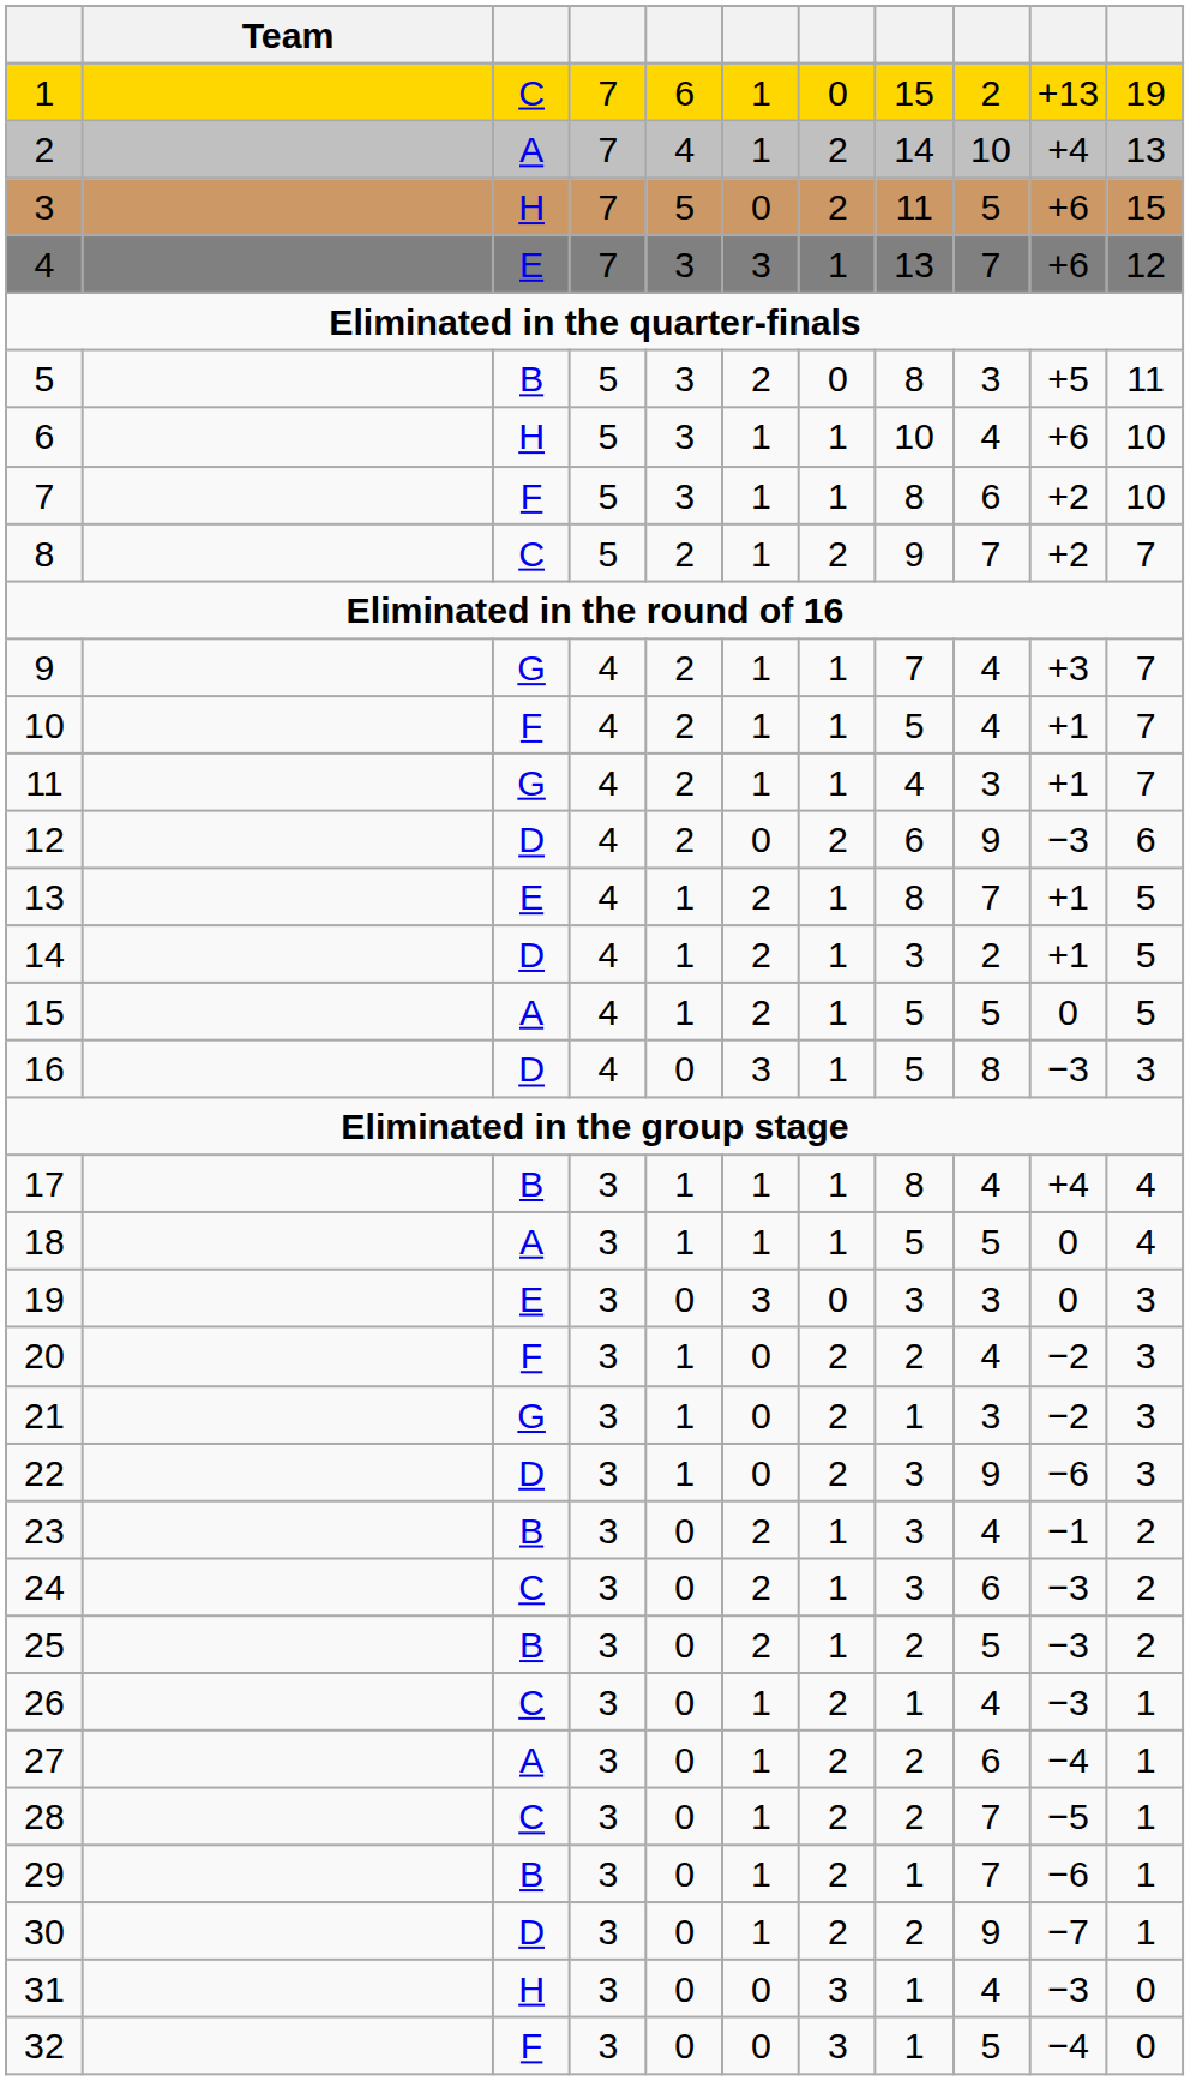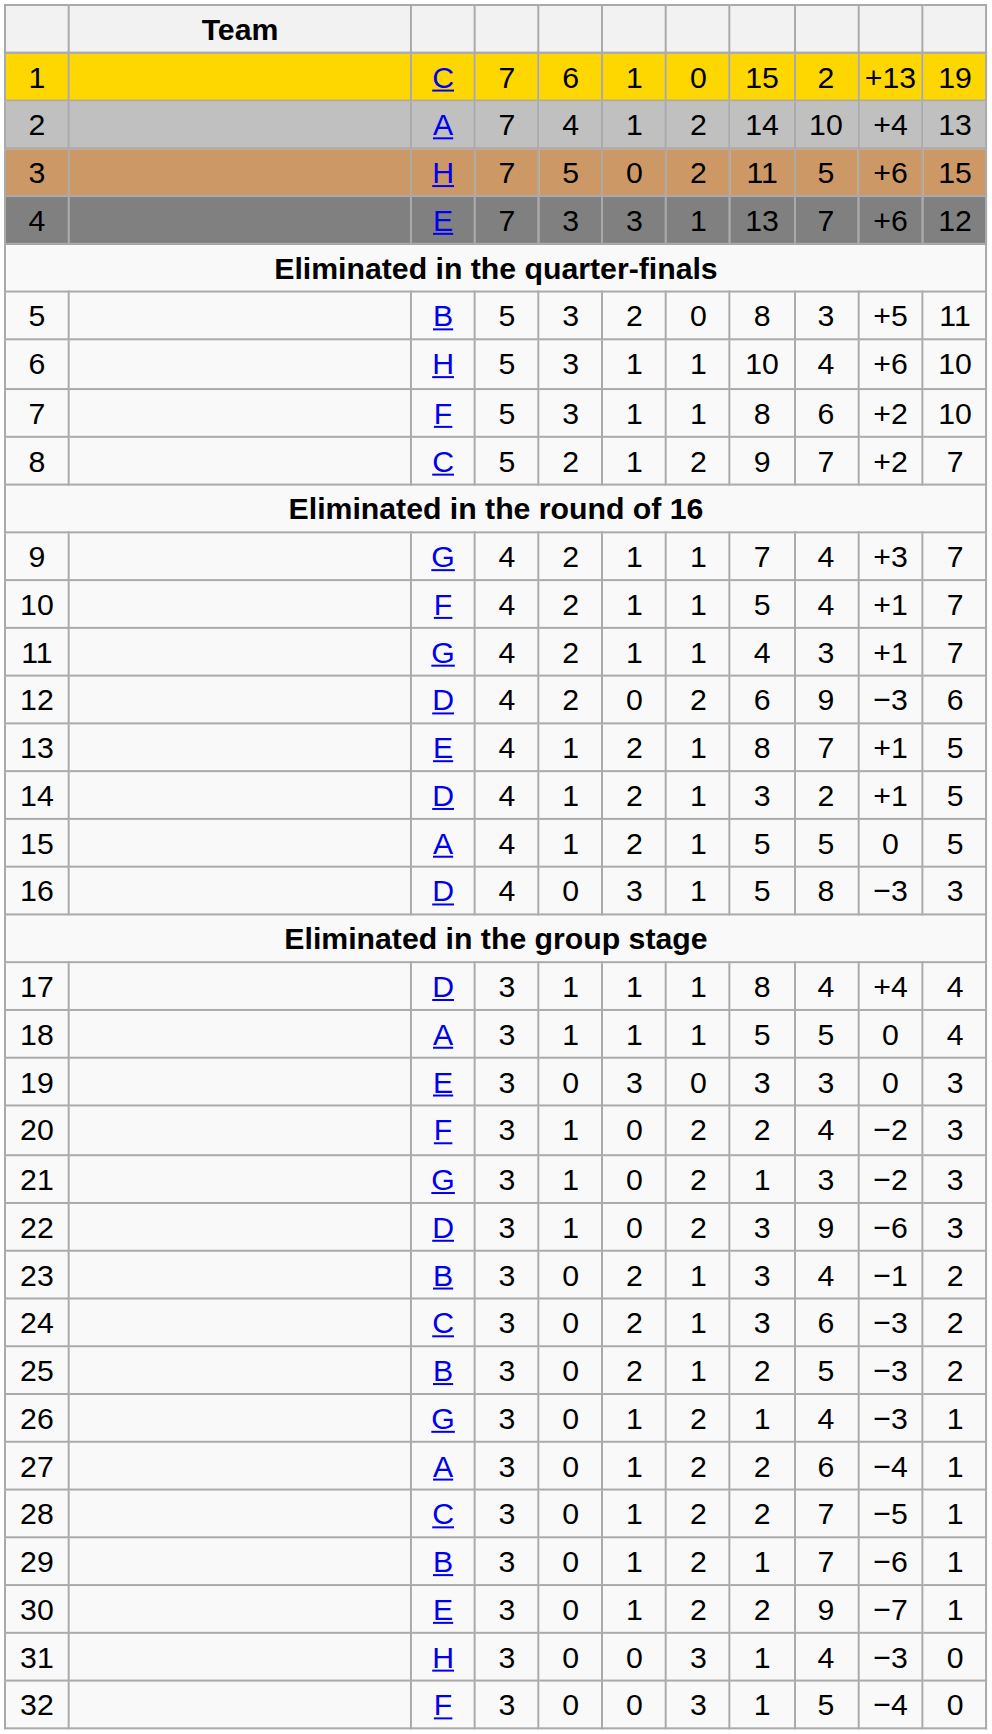17 | column 3: B -> D
26 | column 3: C -> G
30 | column 3: D -> E
